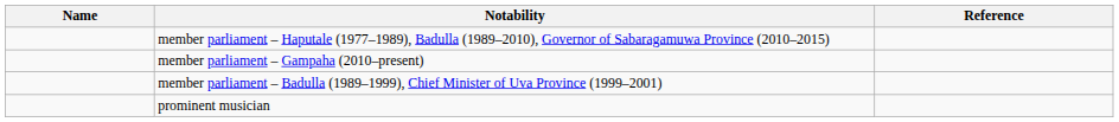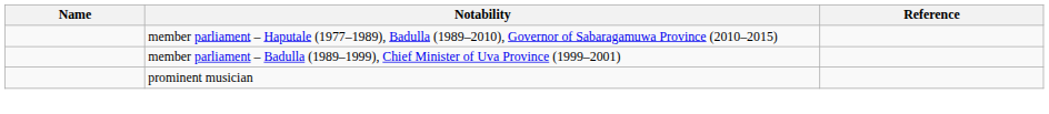- row: member parliament – Gampaha (2010–present)
